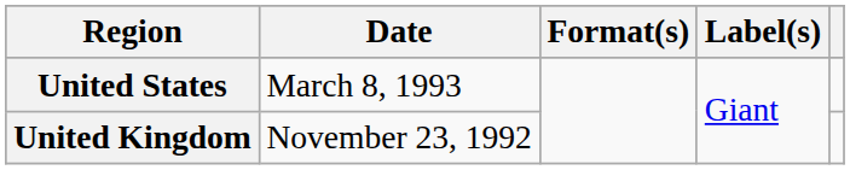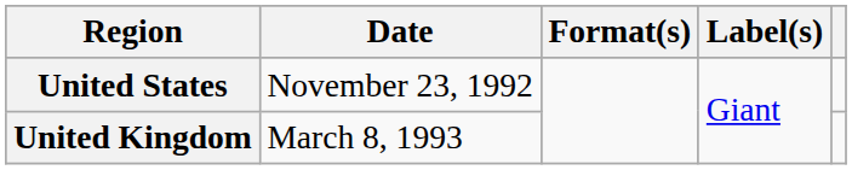United States | Date: March 8, 1993 -> November 23, 1992
United Kingdom | Date: November 23, 1992 -> March 8, 1993
